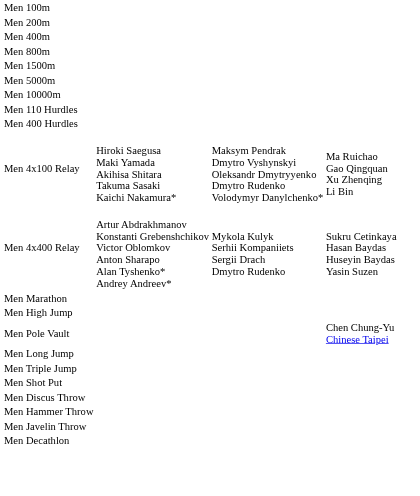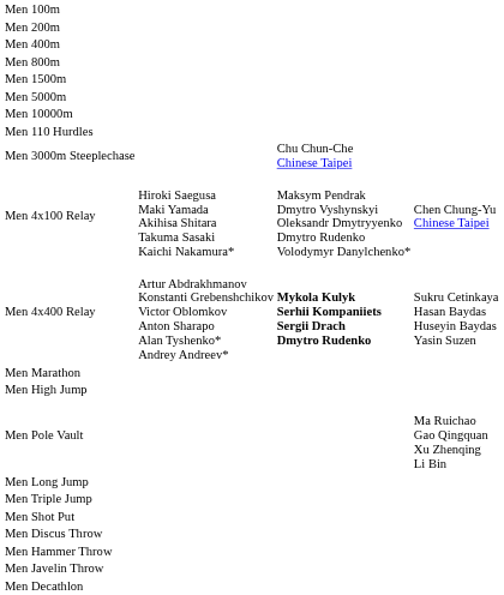- row: Men 400 Hurdles
+ row: Men 3000m Steeplechase | Chu Chun-Che Chinese Taipei
Men 4x100 Relay | column 4: Ma Ruichao Gao Qingquan Xu Zhenqing Li Bin -> Chen Chung-Yu Chinese Taipei
Men 4x400 Relay | column 3: normal -> bold
Men Pole Vault | column 4: Chen Chung-Yu Chinese Taipei -> Ma Ruichao Gao Qingquan Xu Zhenqing Li Bin
